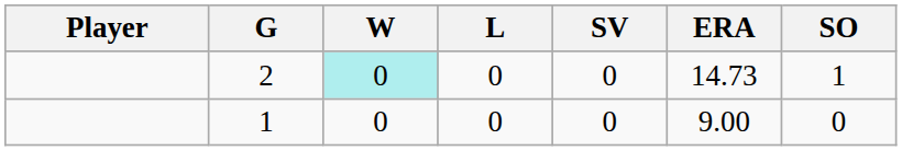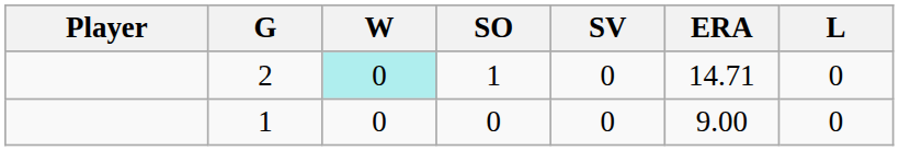columns swapped: L <-> SO
2 | ERA: 14.73 -> 14.71
